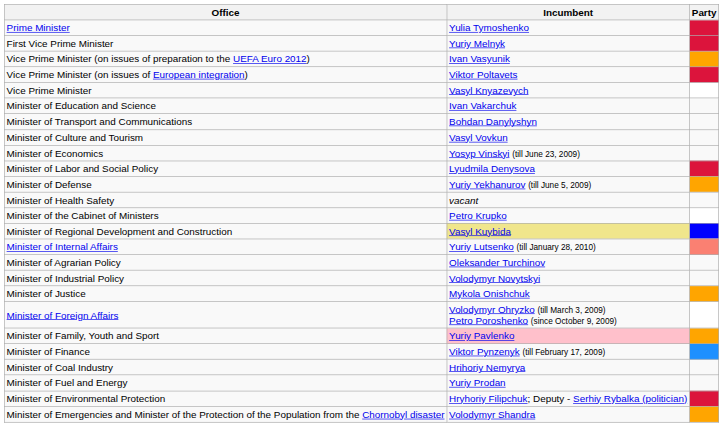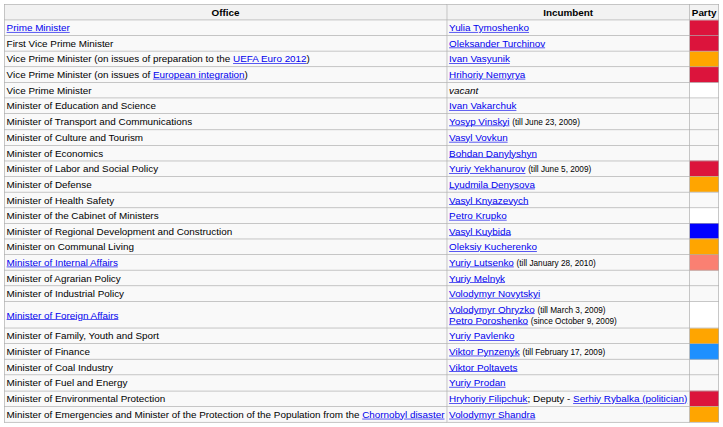First Vice Prime Minister | Incumbent: Yuriy Melnyk -> Oleksander Turchinov
Vice Prime Minister (on issues of European integration) | Incumbent: Viktor Poltavets -> Hrihoriy Nemyrya
Vice Prime Minister | Incumbent: Vasyl Knyazevych -> vacant
Minister of Transport and Communications | Incumbent: Bohdan Danylyshyn -> Yosyp Vinskyi (till June 23, 2009)
Minister of Economics | Incumbent: Yosyp Vinskyi (till June 23, 2009) -> Bohdan Danylyshyn
Minister of Labor and Social Policy | Incumbent: Lyudmila Denysova -> Yuriy Yekhanurov (till June 5, 2009)
Minister of Defense | Incumbent: Yuriy Yekhanurov (till June 5, 2009) -> Lyudmila Denysova
Minister of Health Safety | Incumbent: vacant -> Vasyl Knyazevych
Minister of Regional Development and Construction | Incumbent: khaki background -> no background
+ row: Minister on Communal Living | Oleksiy Kucherenko
Minister of Agrarian Policy | Incumbent: Oleksander Turchinov -> Yuriy Melnyk
- row: Minister of Justice | Mykola Onishchuk
Minister of Family, Youth and Sport | Incumbent: pink background -> no background
Minister of Coal Industry | Incumbent: Hrihoriy Nemyrya -> Viktor Poltavets
